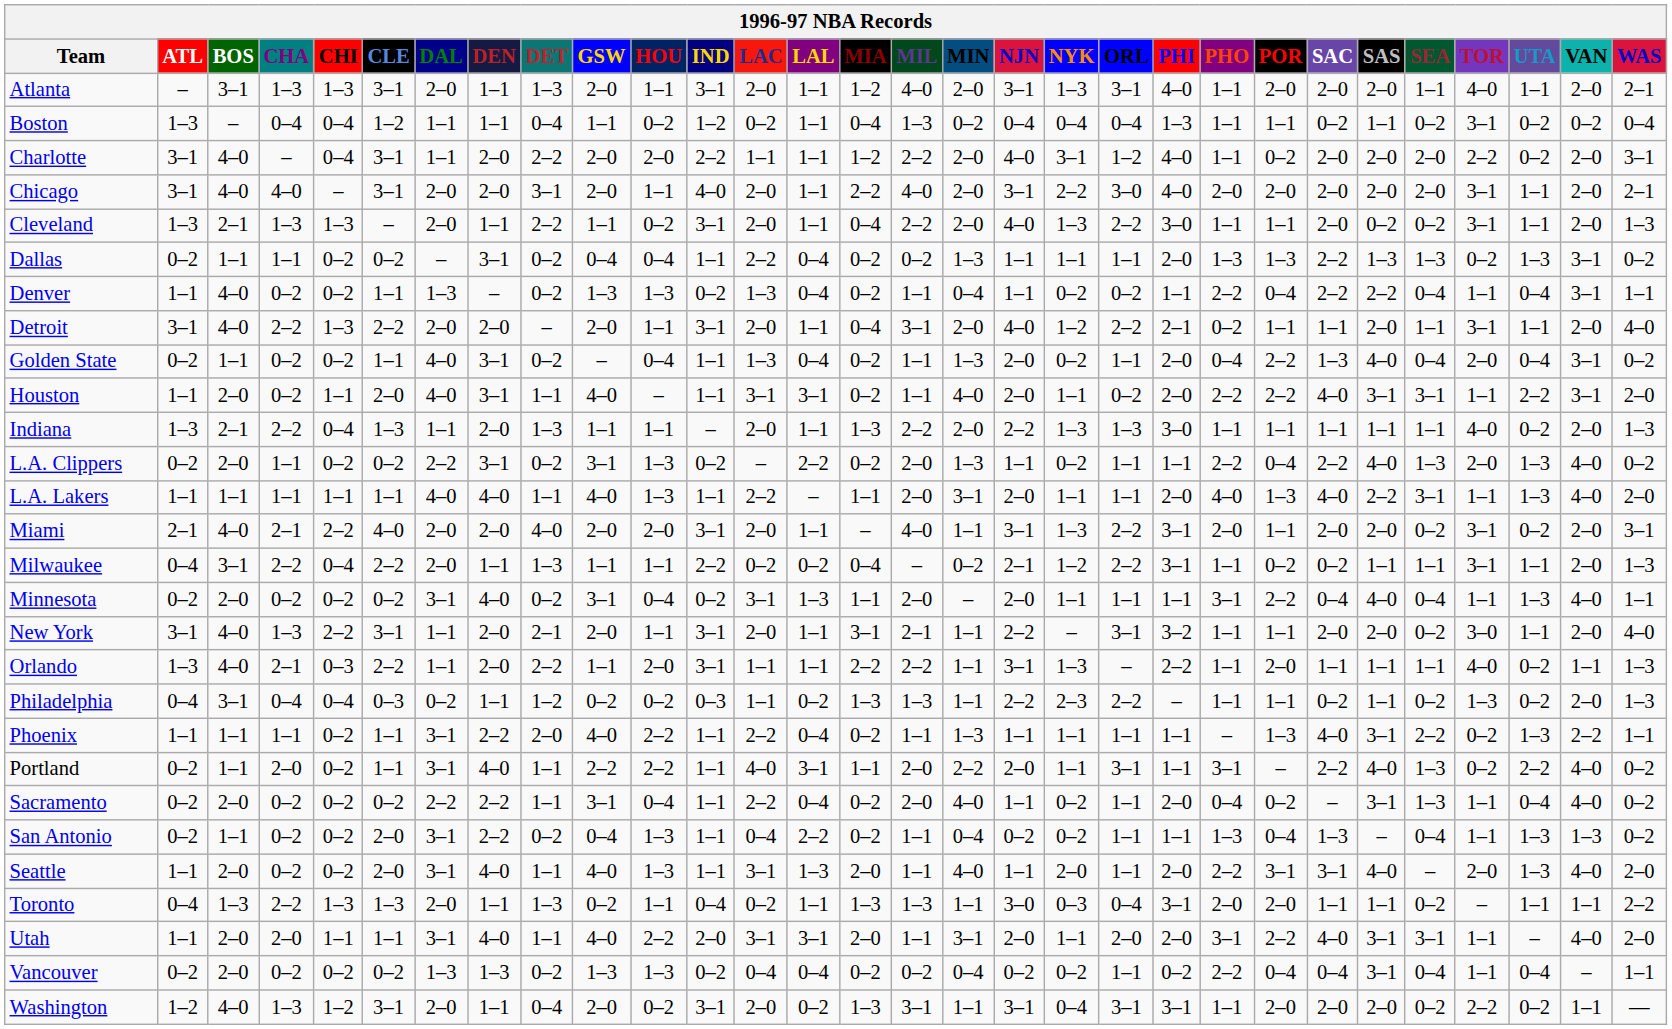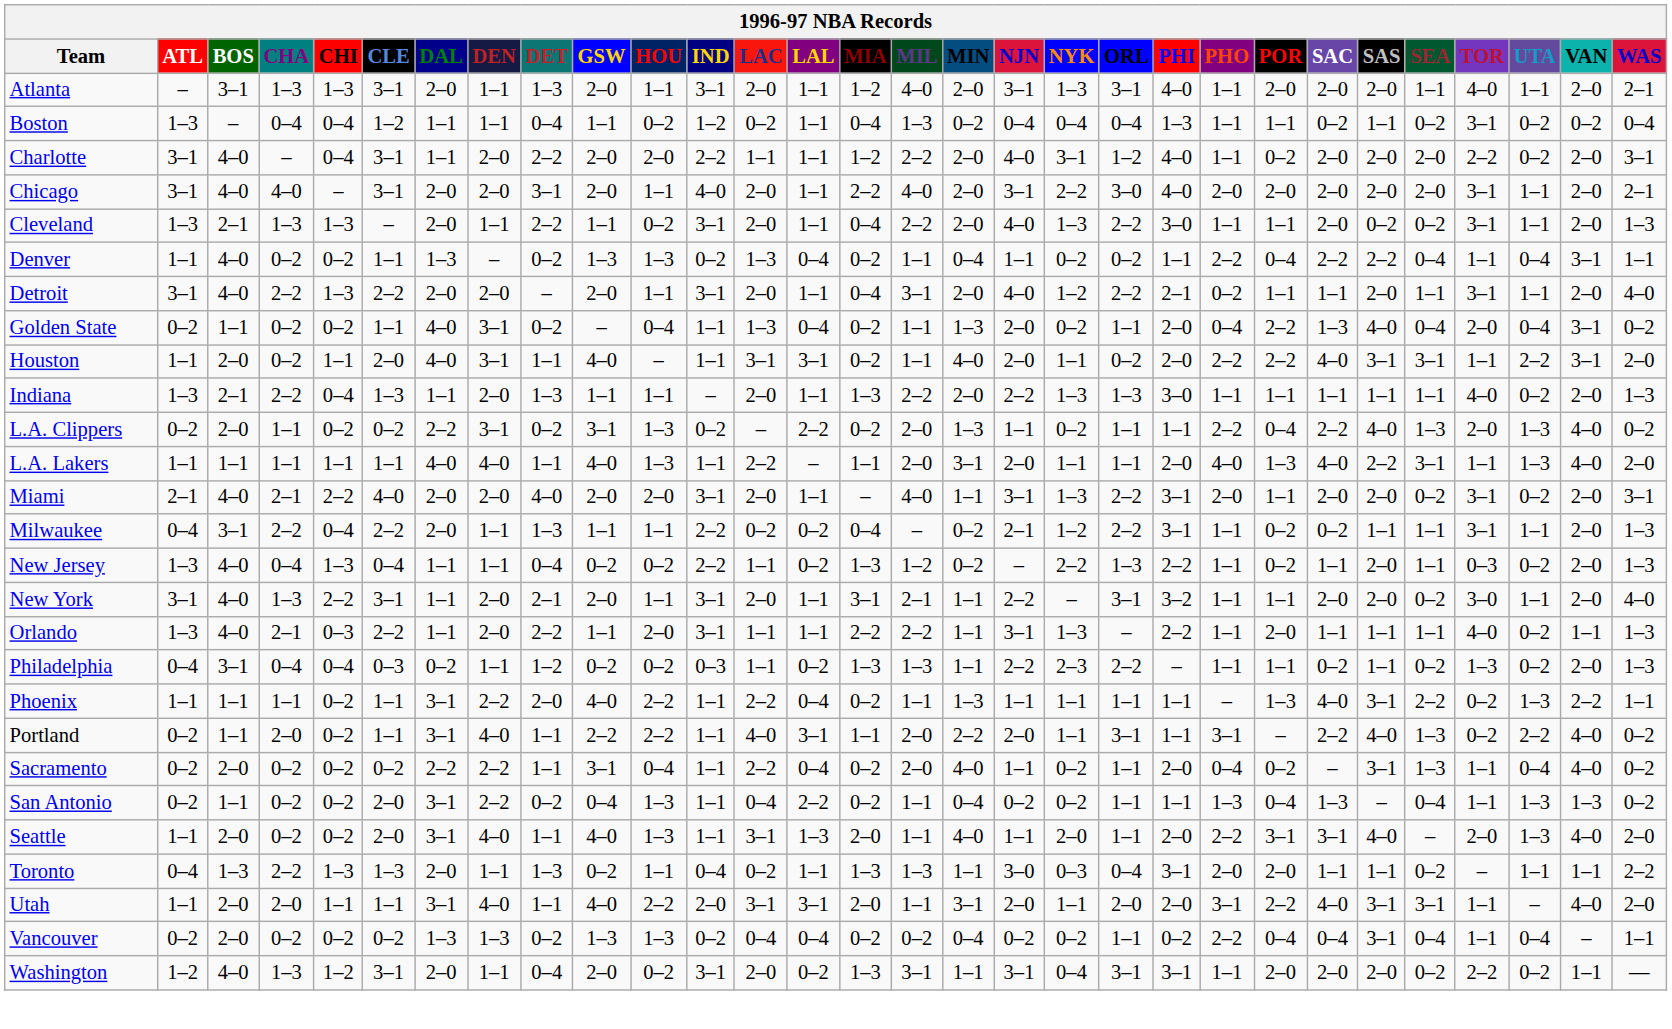- row: Dallas | 0–2 | 1–1 | 1–1 | 0–2 | 0–2 | – | 3–1 | 0–2 | 0–4 | 0–4 | 1–1 | 2–2 | 0–4 | 0–2 | 0–2 | 1–3 | 1–1 | 1–1 | 1–1 | 2–0 | 1–3 | 1–3 | 2–2 | 1–3 | 1–3 | 0–2 | 1–3 | 3–1 | 0–2
- row: Minnesota | 0–2 | 2–0 | 0–2 | 0–2 | 0–2 | 3–1 | 4–0 | 0–2 | 3–1 | 0–4 | 0–2 | 3–1 | 1–3 | 1–1 | 2–0 | – | 2–0 | 1–1 | 1–1 | 1–1 | 3–1 | 2–2 | 0–4 | 4–0 | 0–4 | 1–1 | 1–3 | 4–0 | 1–1
+ row: New Jersey | 1–3 | 4–0 | 0–4 | 1–3 | 0–4 | 1–1 | 1–1 | 0–4 | 0–2 | 0–2 | 2–2 | 1–1 | 0–2 | 1–3 | 1–2 | 0–2 | – | 2–2 | 1–3 | 2–2 | 1–1 | 0–2 | 1–1 | 2–0 | 1–1 | 0–3 | 0–2 | 2–0 | 1–3
